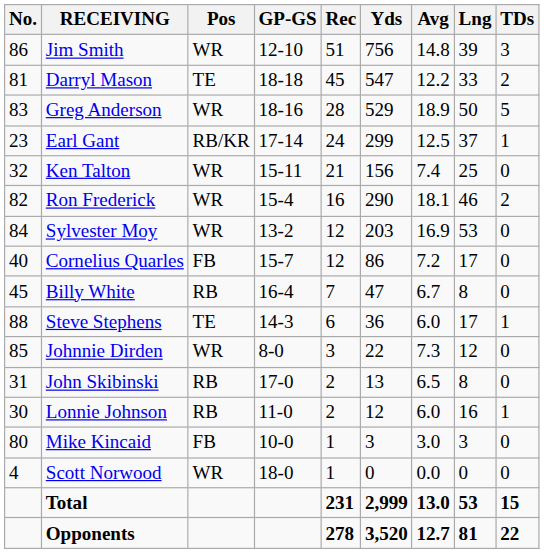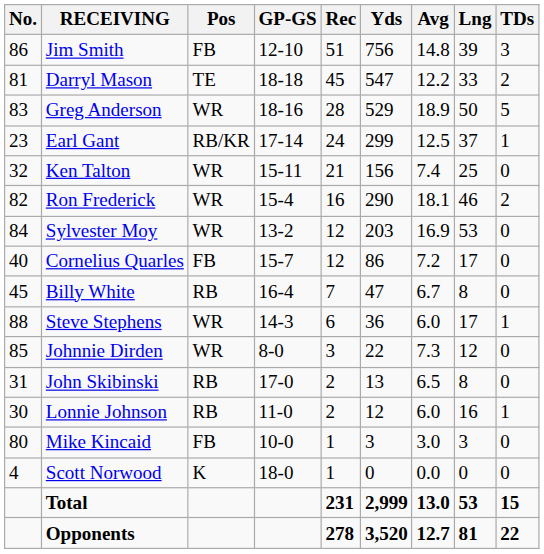Jim Smith | Pos: WR -> FB
Steve Stephens | Pos: TE -> WR
Scott Norwood | Pos: WR -> K
